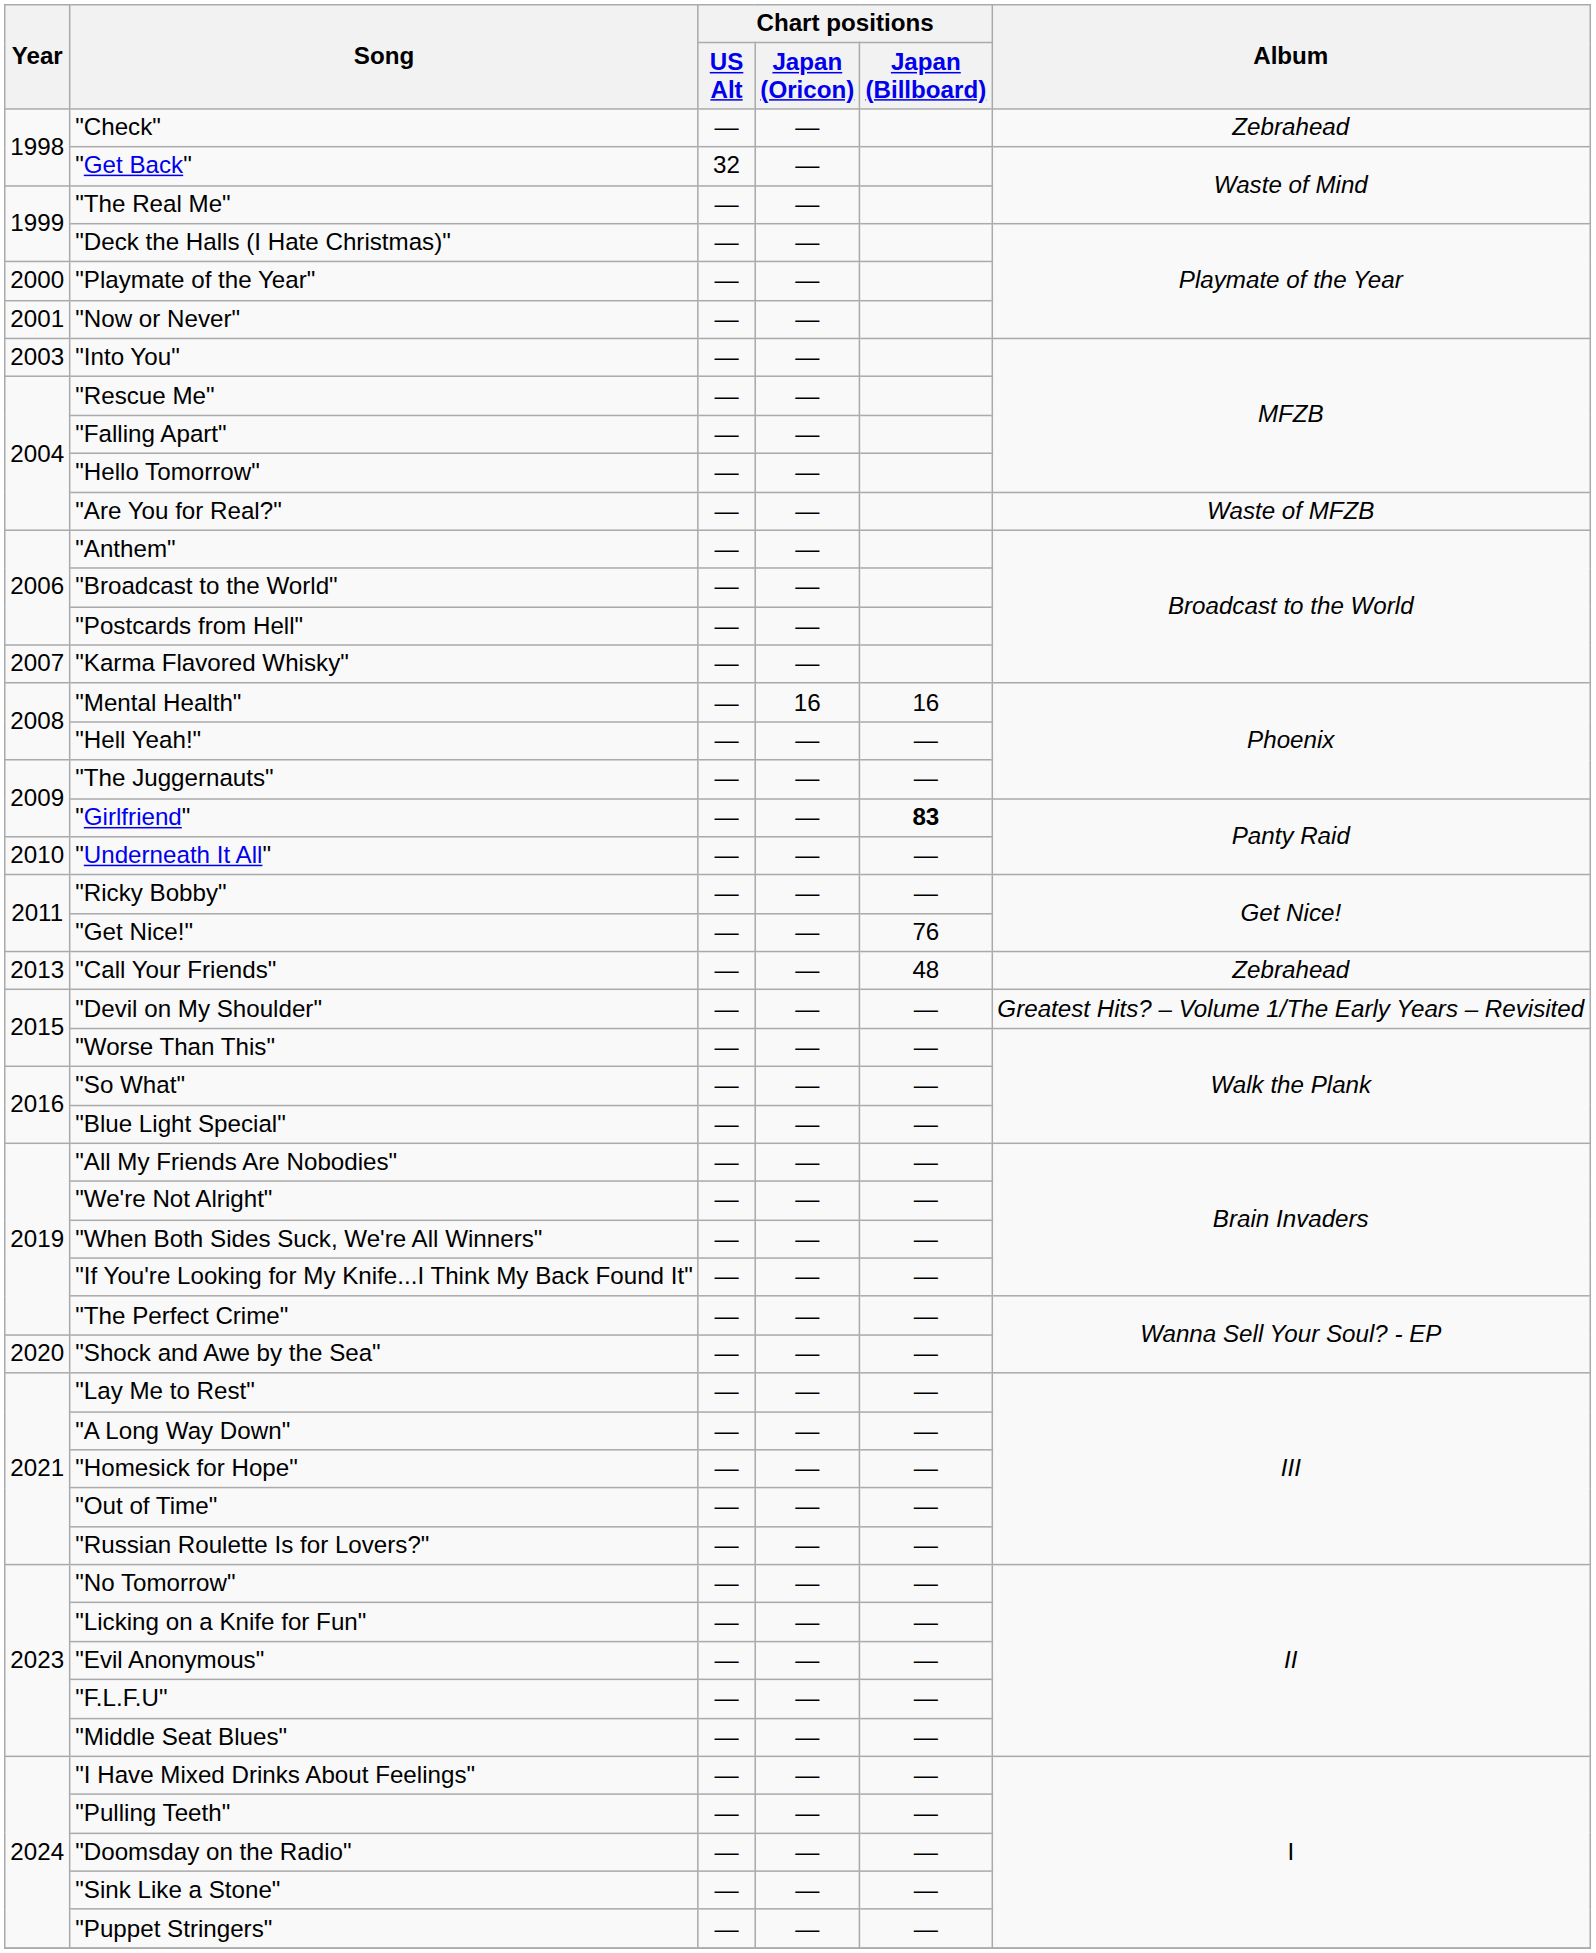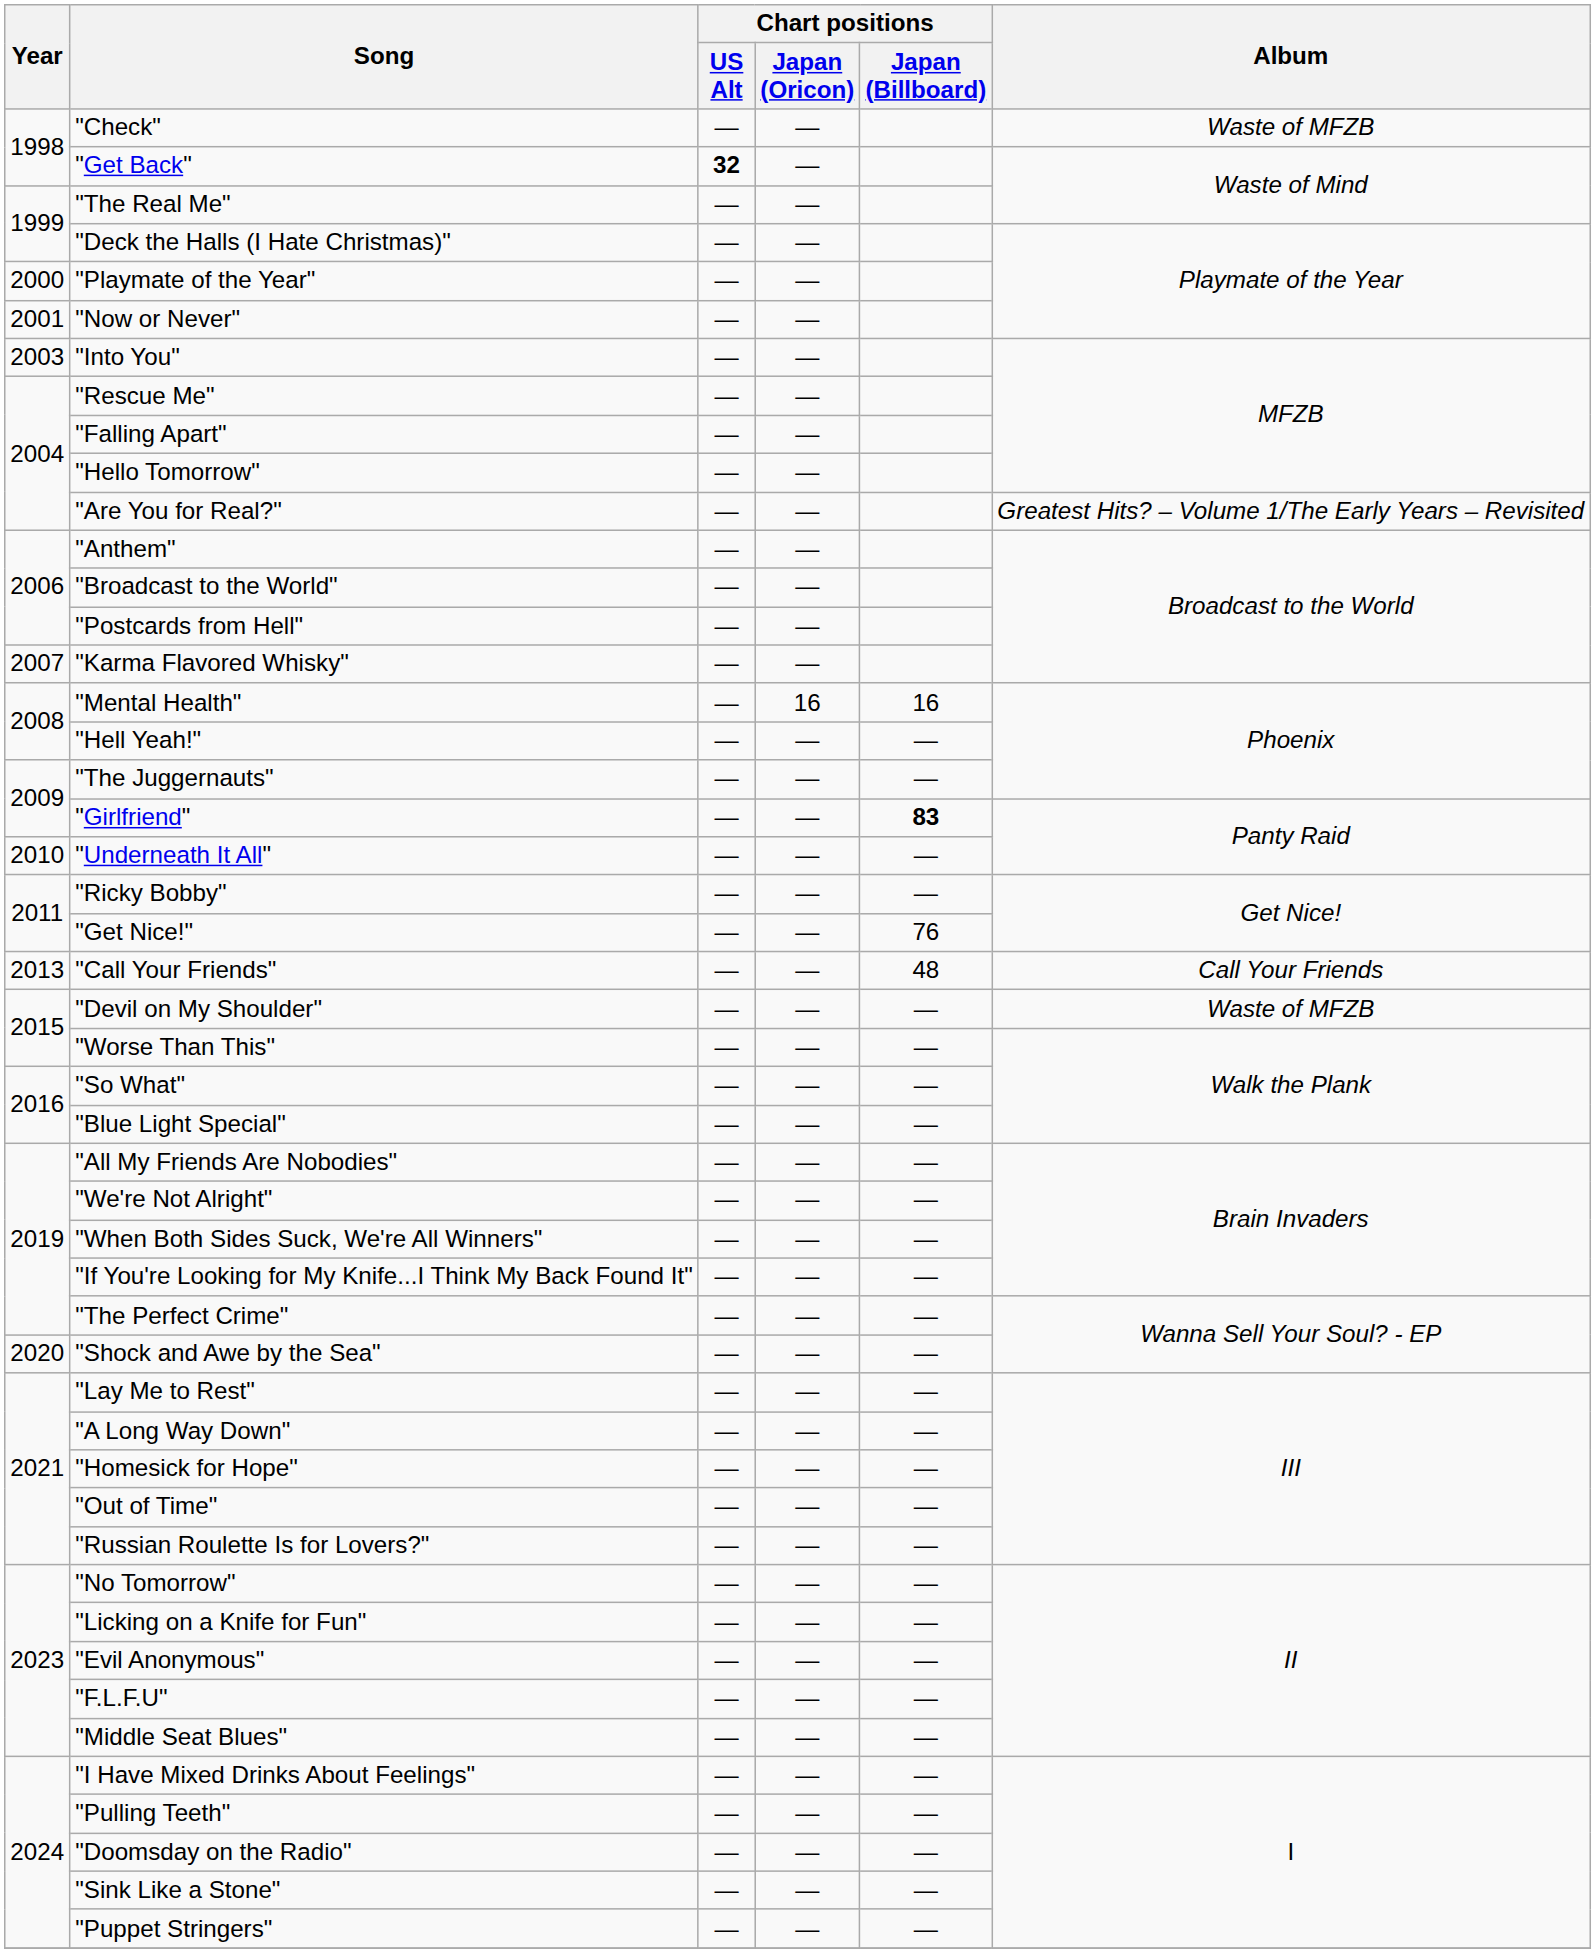"Check" | Album: Zebrahead -> Waste of MFZB
"Get Back" | Chart positions / US Alt: normal -> bold
"Are You for Real?" | Album: Waste of MFZB -> Greatest Hits? – Volume 1/The Early Years – Revisited
"Call Your Friends" | Album: Zebrahead -> Call Your Friends
"Devil on My Shoulder" | Album: Greatest Hits? – Volume 1/The Early Years – Revisited -> Waste of MFZB
